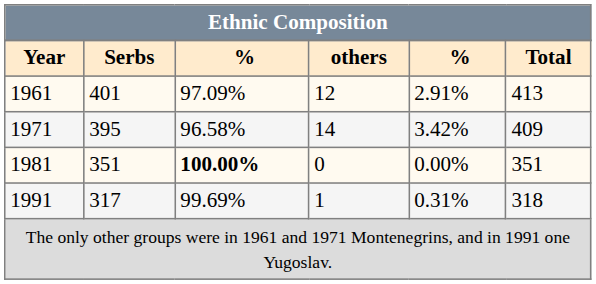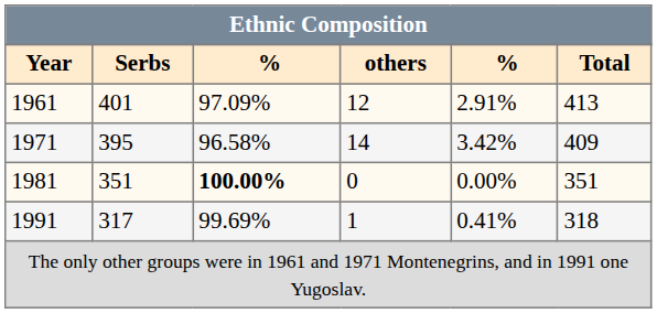1991 | column 5: 0.31% -> 0.41%
